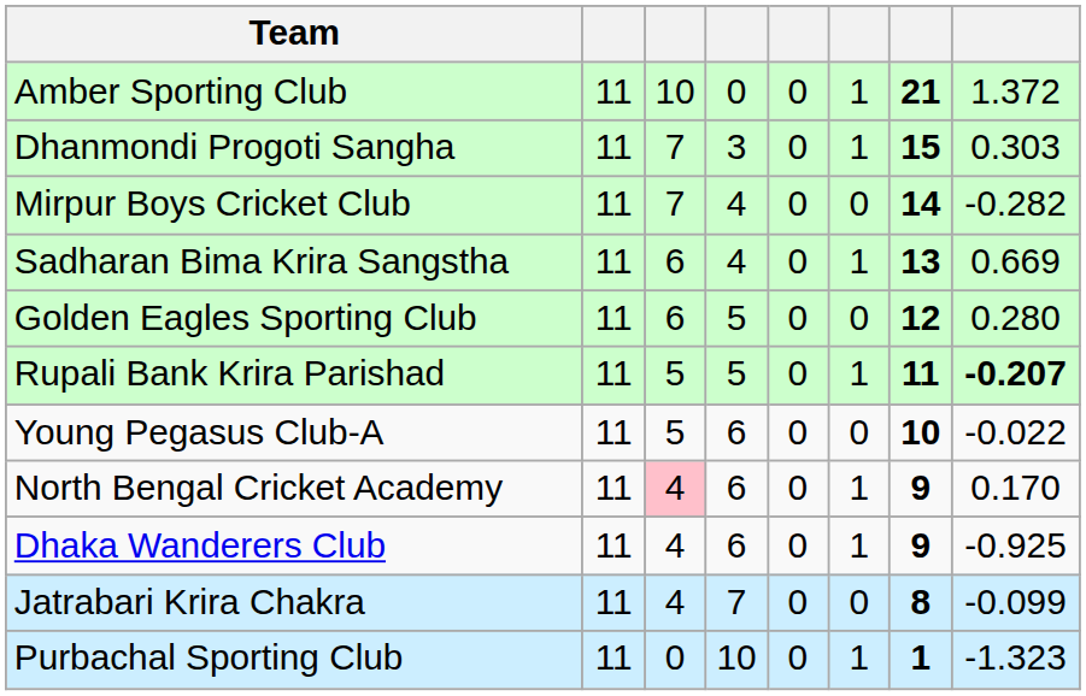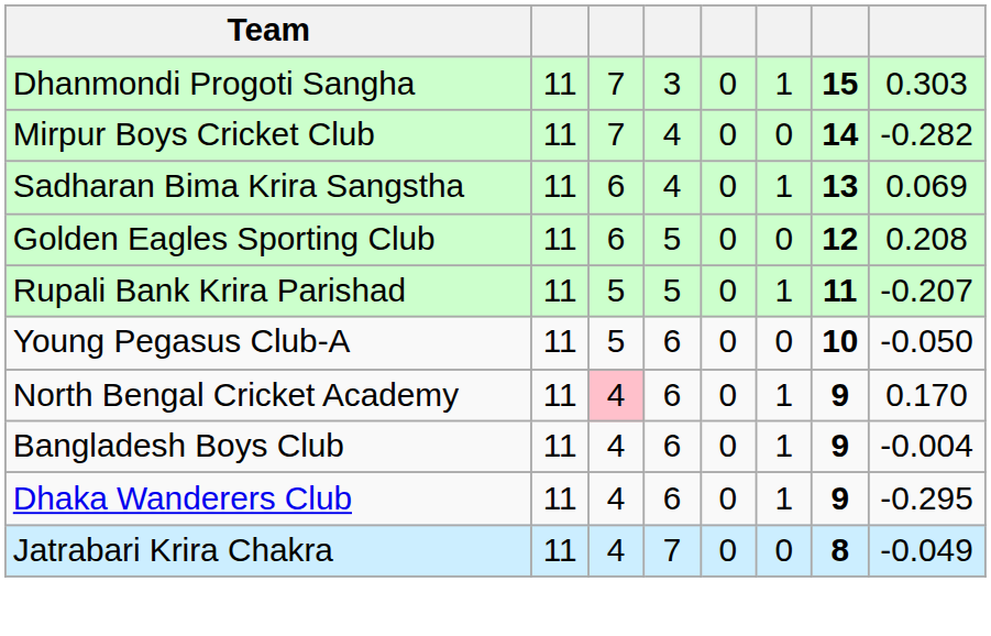- row: Amber Sporting Club | 11 | 10 | 0 | 0 | 1 | 21 | 1.372
Sadharan Bima Krira Sangstha | column 8: 0.669 -> 0.069
Golden Eagles Sporting Club | column 8: 0.280 -> 0.208
Rupali Bank Krira Parishad | column 8: bold -> normal
Young Pegasus Club-A | column 8: -0.022 -> -0.050
+ row: Bangladesh Boys Club | 11 | 4 | 6 | 0 | 1 | 9 | -0.004
Dhaka Wanderers Club | column 8: -0.925 -> -0.295
Jatrabari Krira Chakra | column 8: -0.099 -> -0.049
- row: Purbachal Sporting Club | 11 | 0 | 10 | 0 | 1 | 1 | -1.323
